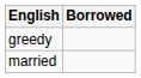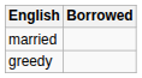rows swapped: married <-> greedy
